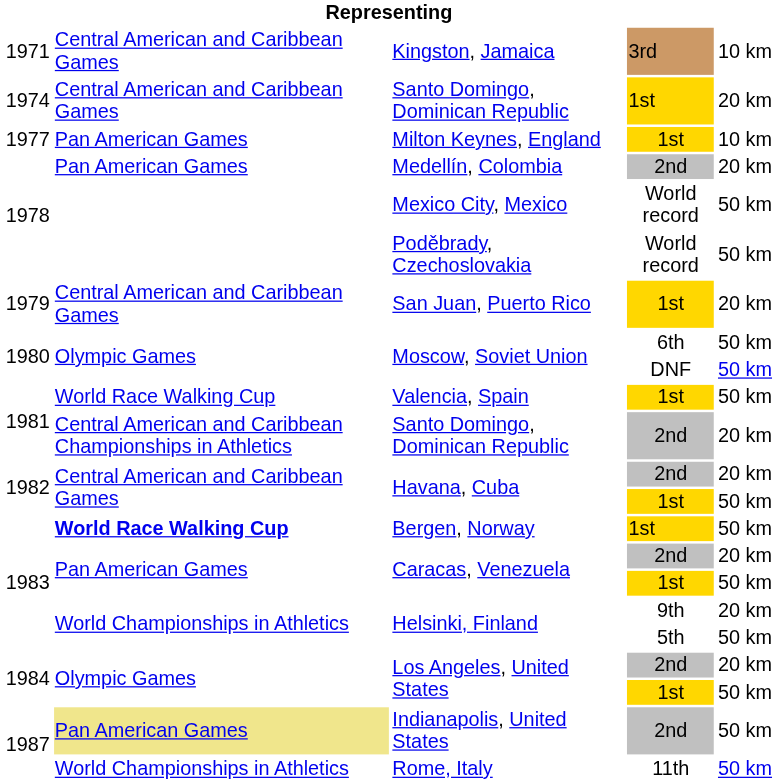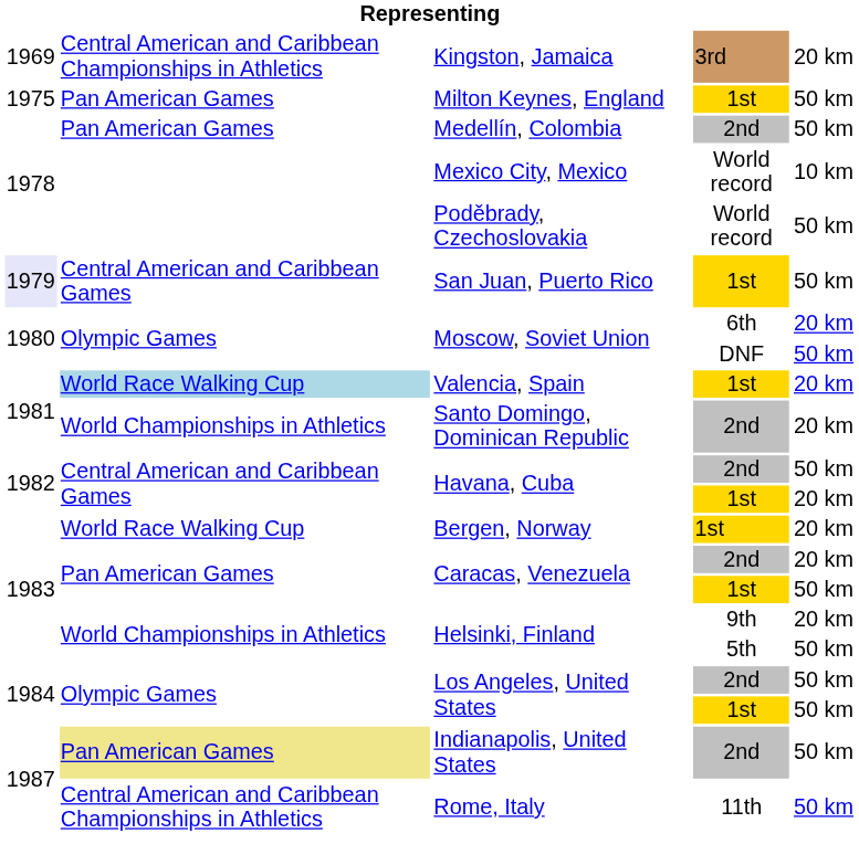Kingston, Jamaica | column 1: 1971 -> 1969
Kingston, Jamaica | column 2: Central American and Caribbean Games -> Central American and Caribbean Championships in Athletics
Kingston, Jamaica | column 5: 10 km -> 20 km
- row: 1974 | Central American and Caribbean Games | Santo Domingo, Dominican Republic | 1st | 20 km
Milton Keynes, England | column 1: 1977 -> 1975
Milton Keynes, England | column 5: 10 km -> 50 km
Medellín, Colombia | column 5: 20 km -> 50 km
Mexico City, Mexico | column 5: 50 km -> 10 km
San Juan, Puerto Rico | column 1: no background -> lavender background
San Juan, Puerto Rico | column 5: 20 km -> 50 km
Moscow, Soviet Union / 6th | column 5: 50 km -> 20 km
Valencia, Spain | column 2: no background -> lightblue background
Valencia, Spain | column 5: 50 km -> 20 km
Santo Domingo, Dominican Republic / 2nd | column 2: Central American and Caribbean Championships in Athletics -> World Championships in Athletics
Havana, Cuba / 2nd | column 5: 20 km -> 50 km
Havana, Cuba / 1st | column 5: 50 km -> 20 km
Bergen, Norway | column 2: bold -> normal
Bergen, Norway | column 5: 50 km -> 20 km
Los Angeles, United States / 2nd | column 5: 20 km -> 50 km
Rome, Italy | column 2: World Championships in Athletics -> Central American and Caribbean Championships in Athletics
